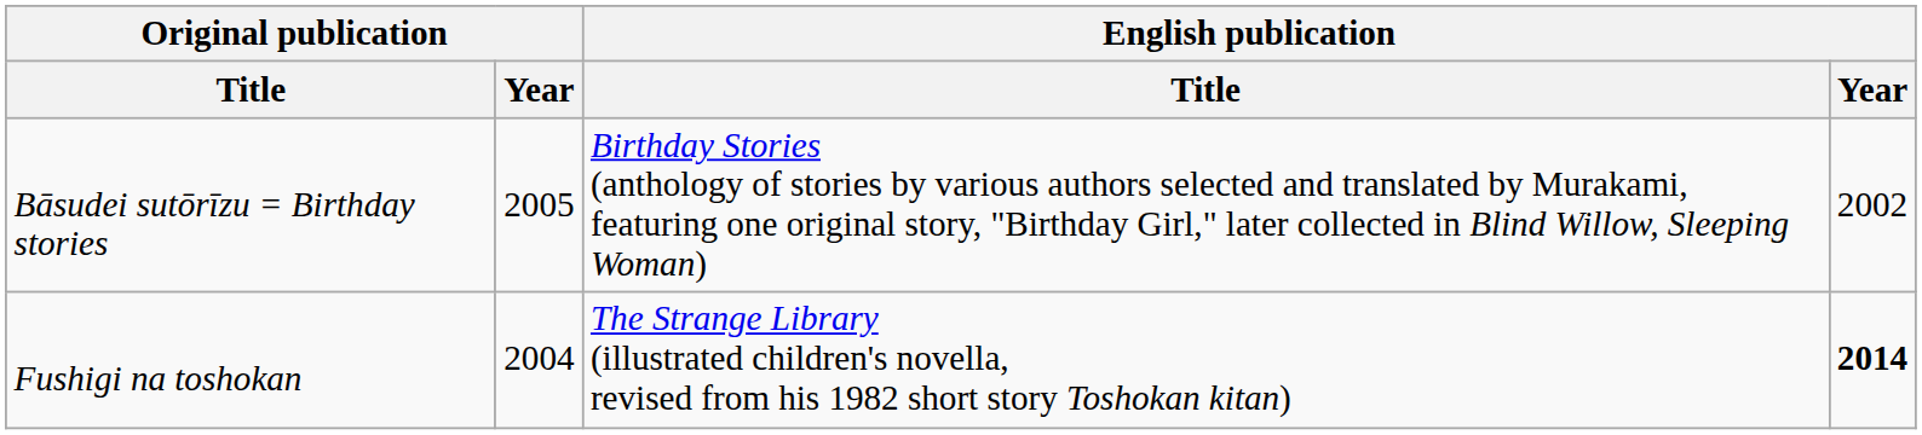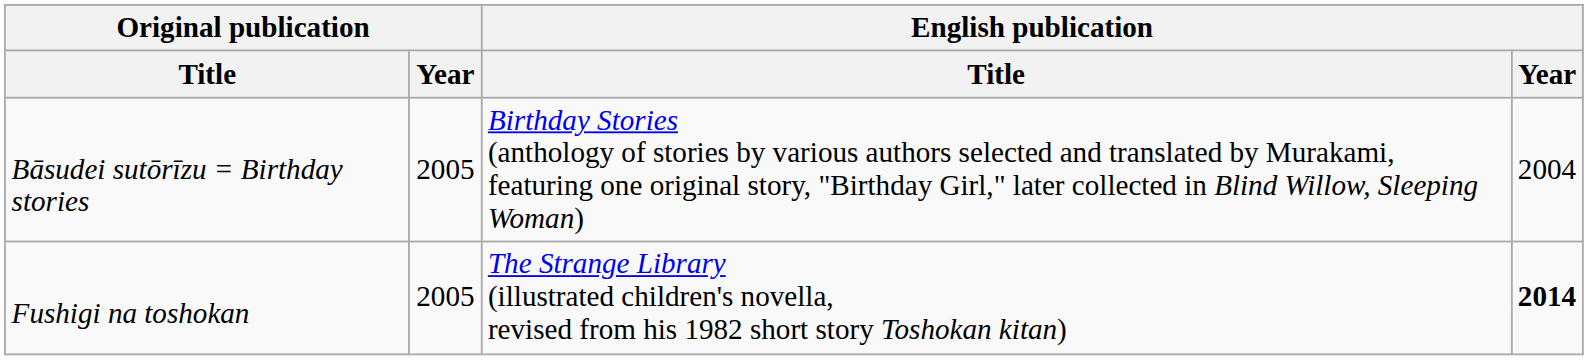Bāsudei sutōrīzu = Birthday stories | English publication / Year: 2002 -> 2004
Fushigi na toshokan | Original publication / Year: 2004 -> 2005
